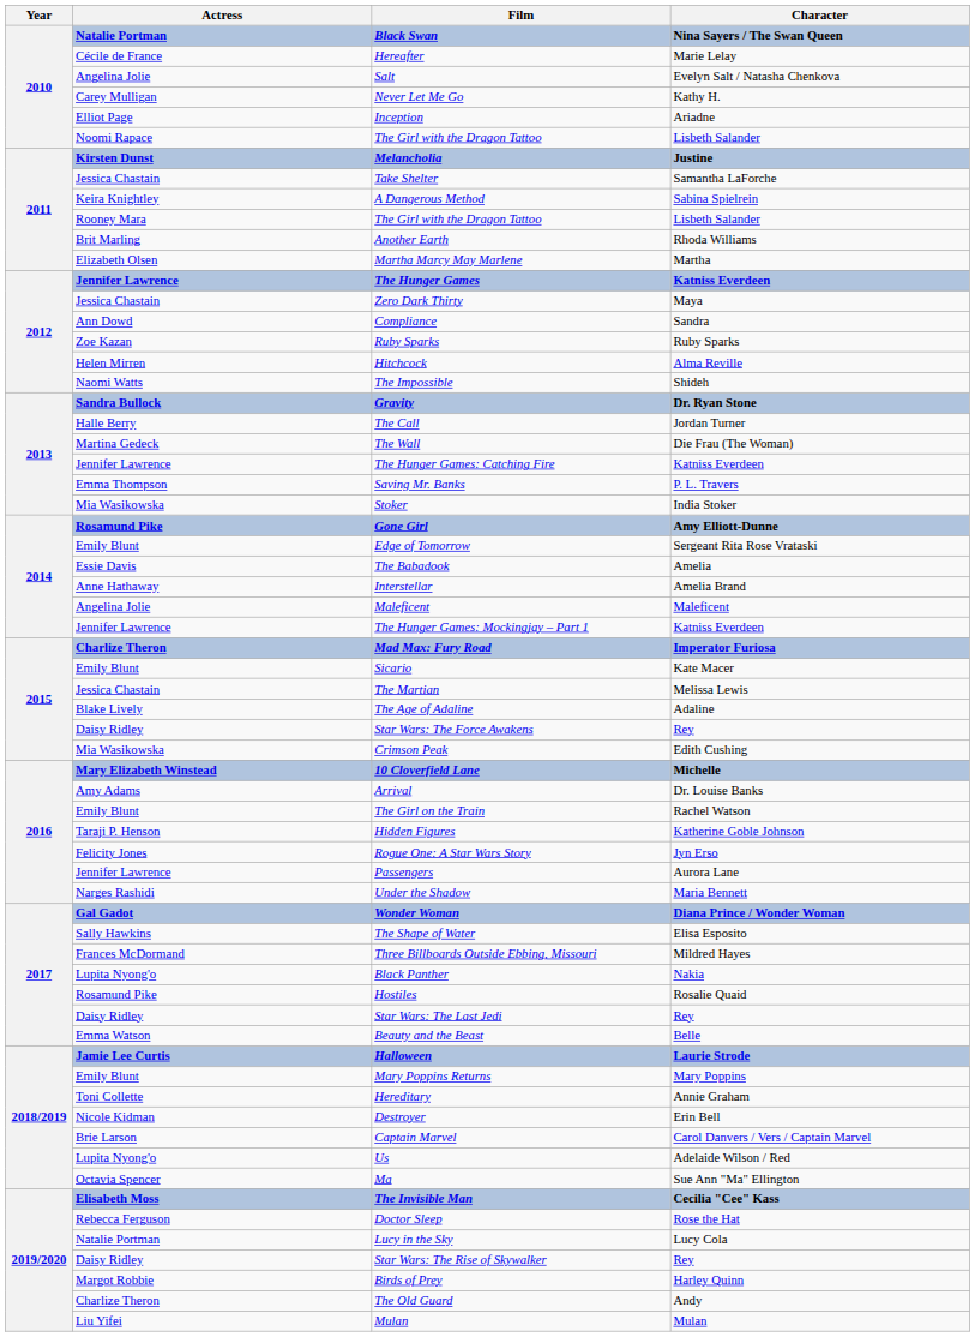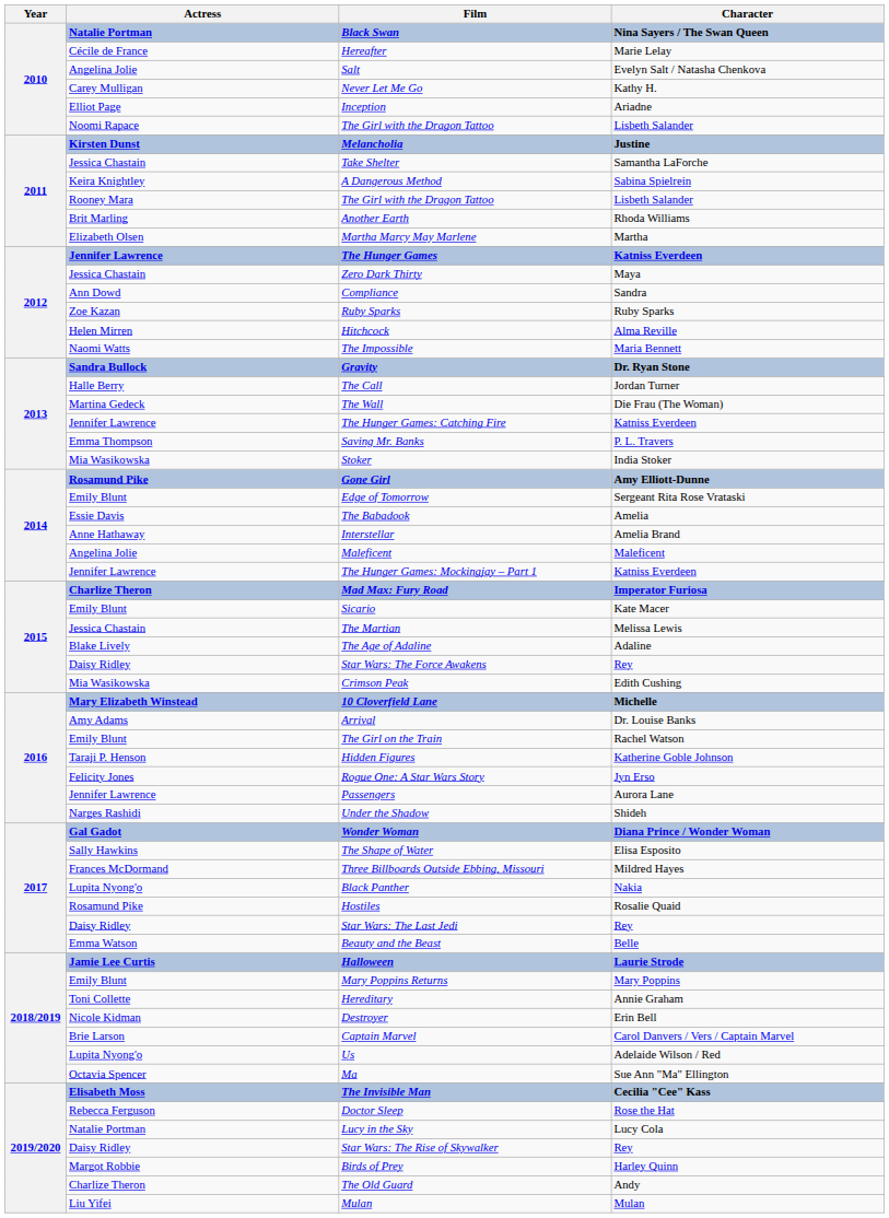The Impossible | Character: Shideh -> Maria Bennett
Under the Shadow | Character: Maria Bennett -> Shideh
